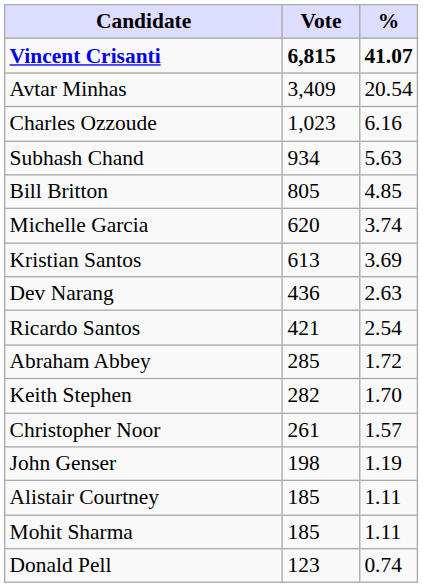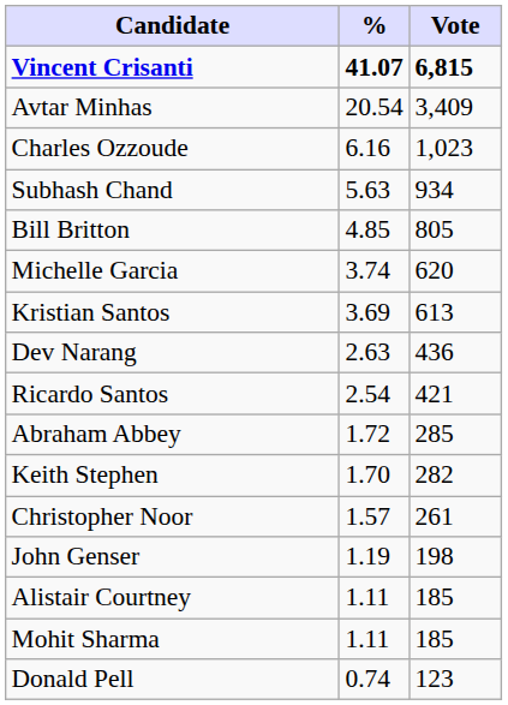columns swapped: Vote <-> %
